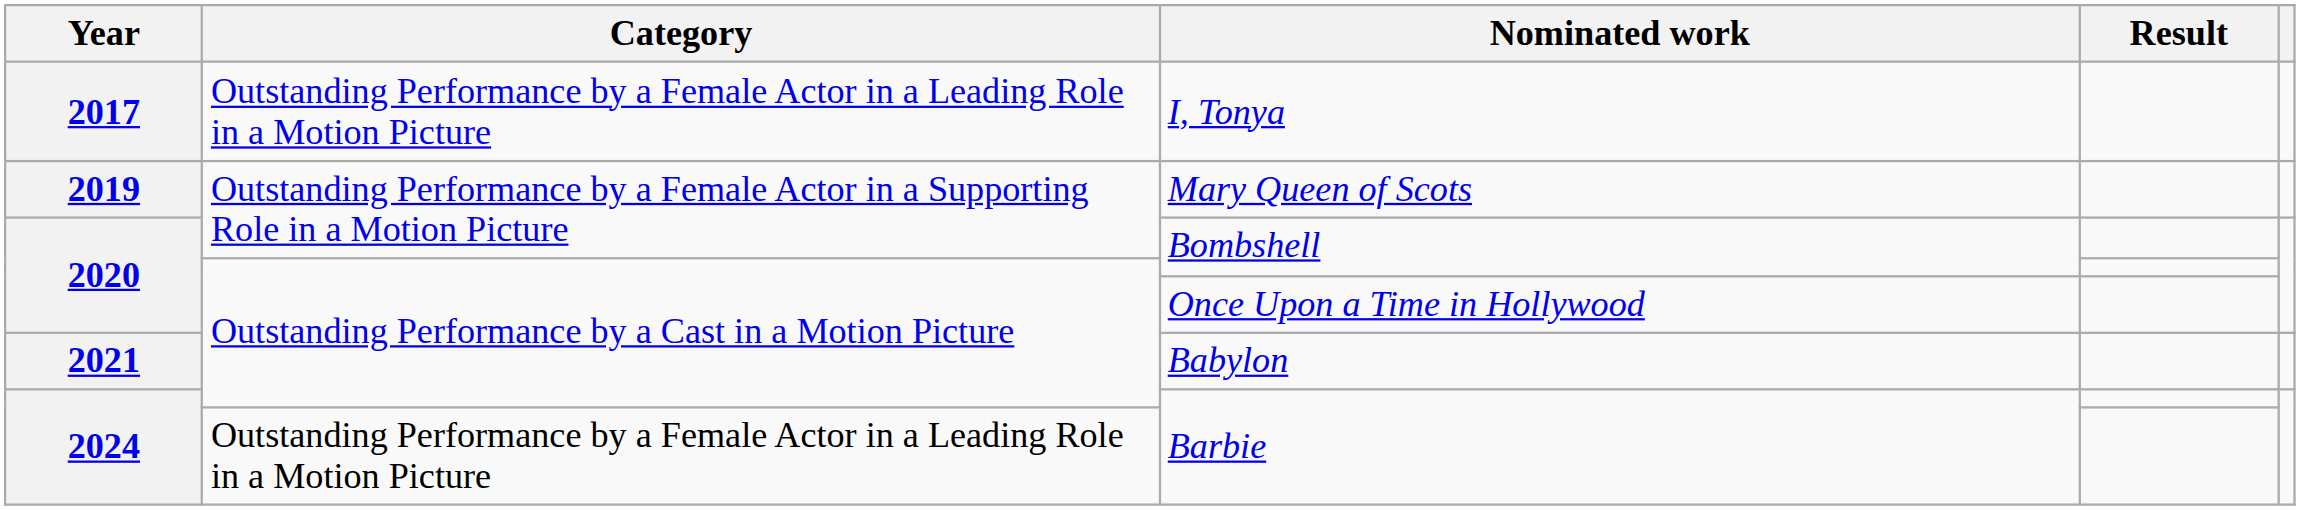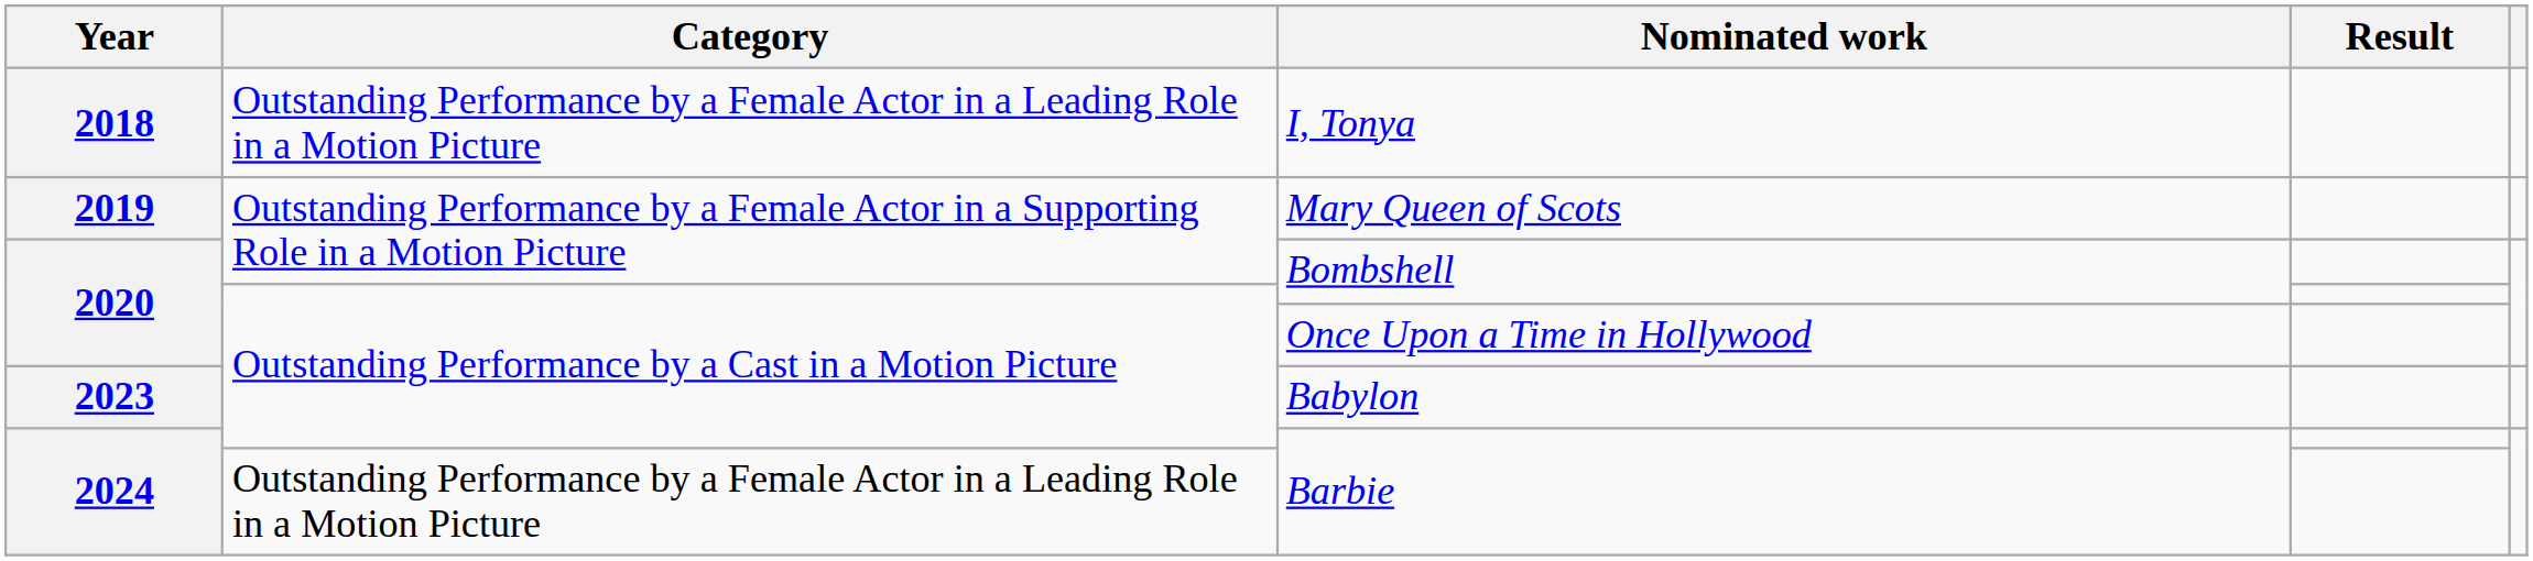I, Tonya | Year: 2017 -> 2018
Babylon | Year: 2021 -> 2023
